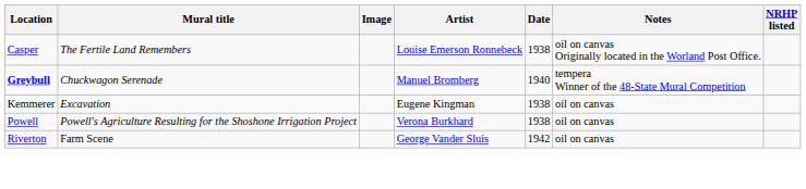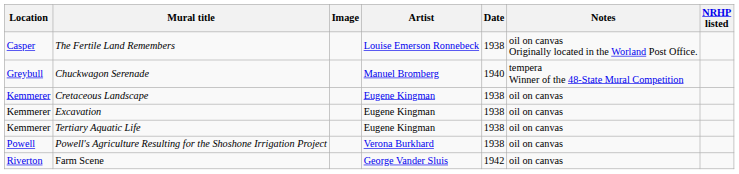Chuckwagon Serenade | Location: bold -> normal
+ row: Kemmerer | Cretaceous Landscape | Eugene Kingman | 1938 | oil on canvas
+ row: Kemmerer | Tertiary Aquatic Life | Eugene Kingman | 1938 | oil on canvas
